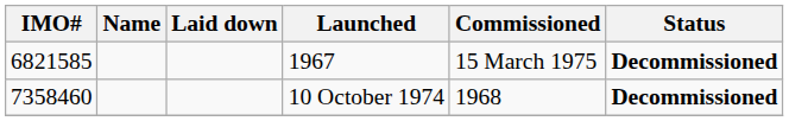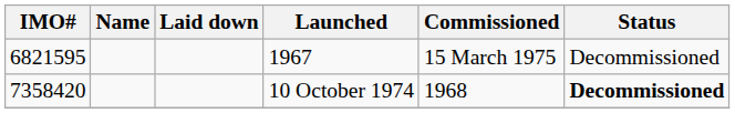1967 | IMO#: 6821585 -> 6821595
1967 | Status: bold -> normal
10 October 1974 | IMO#: 7358460 -> 7358420
